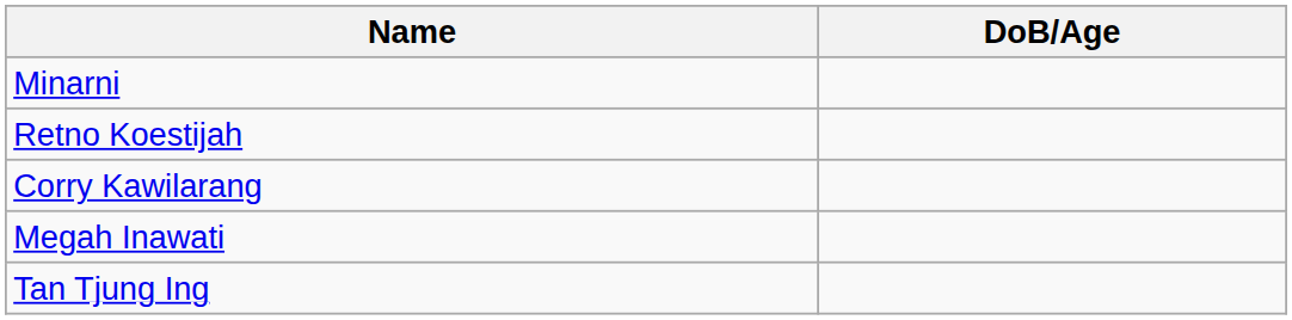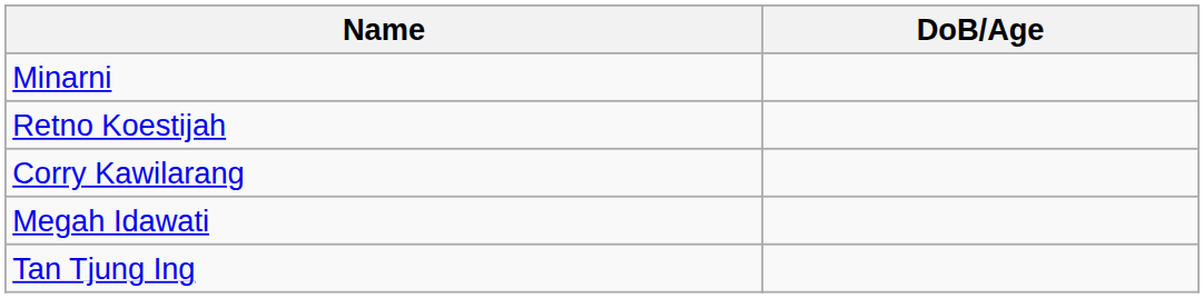+ row: Megah Idawati
- row: Megah Inawati
